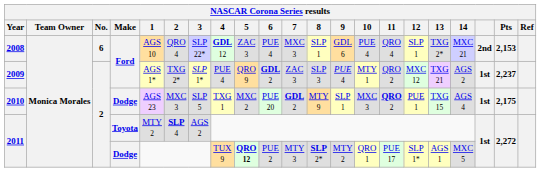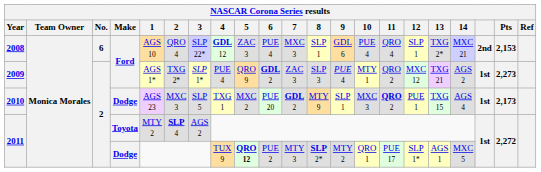2009 | Pts: 2,237 -> 2,273
2010 | Pts: 2,175 -> 2,173
